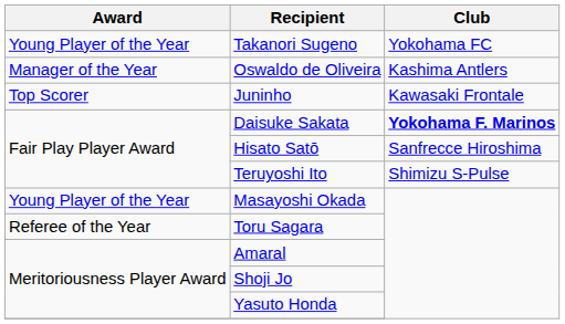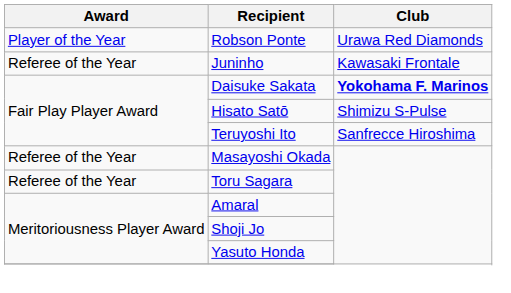+ row: Player of the Year | Robson Ponte | Urawa Red Diamonds
- row: Young Player of the Year | Takanori Sugeno | Yokohama FC
- row: Manager of the Year | Oswaldo de Oliveira | Kashima Antlers
Juninho | Award: Top Scorer -> Referee of the Year
Hisato Satō | Club: Sanfrecce Hiroshima -> Shimizu S-Pulse
Teruyoshi Ito | Club: Shimizu S-Pulse -> Sanfrecce Hiroshima
Masayoshi Okada | Award: Young Player of the Year -> Referee of the Year
